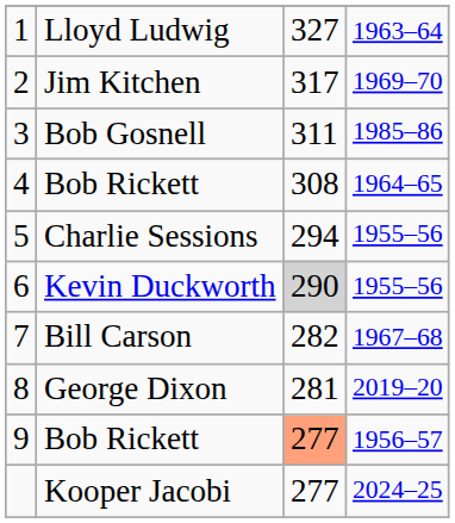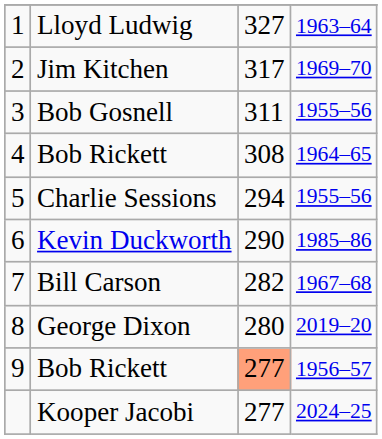Bob Gosnell | column 4: 1985–86 -> 1955–56
Kevin Duckworth | column 3: lightgrey background -> no background
Kevin Duckworth | column 4: 1955–56 -> 1985–86
George Dixon | column 3: 281 -> 280
